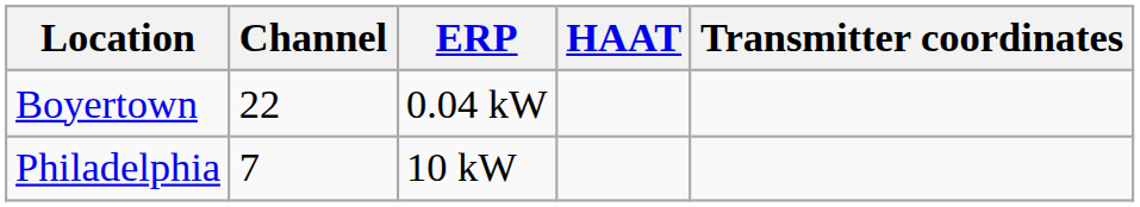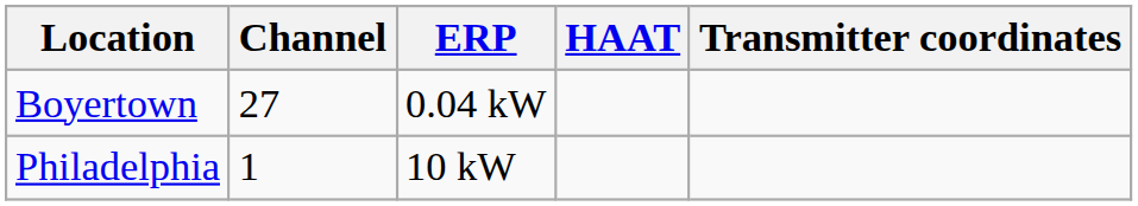Boyertown | Channel: 22 -> 27
Philadelphia | Channel: 7 -> 1
